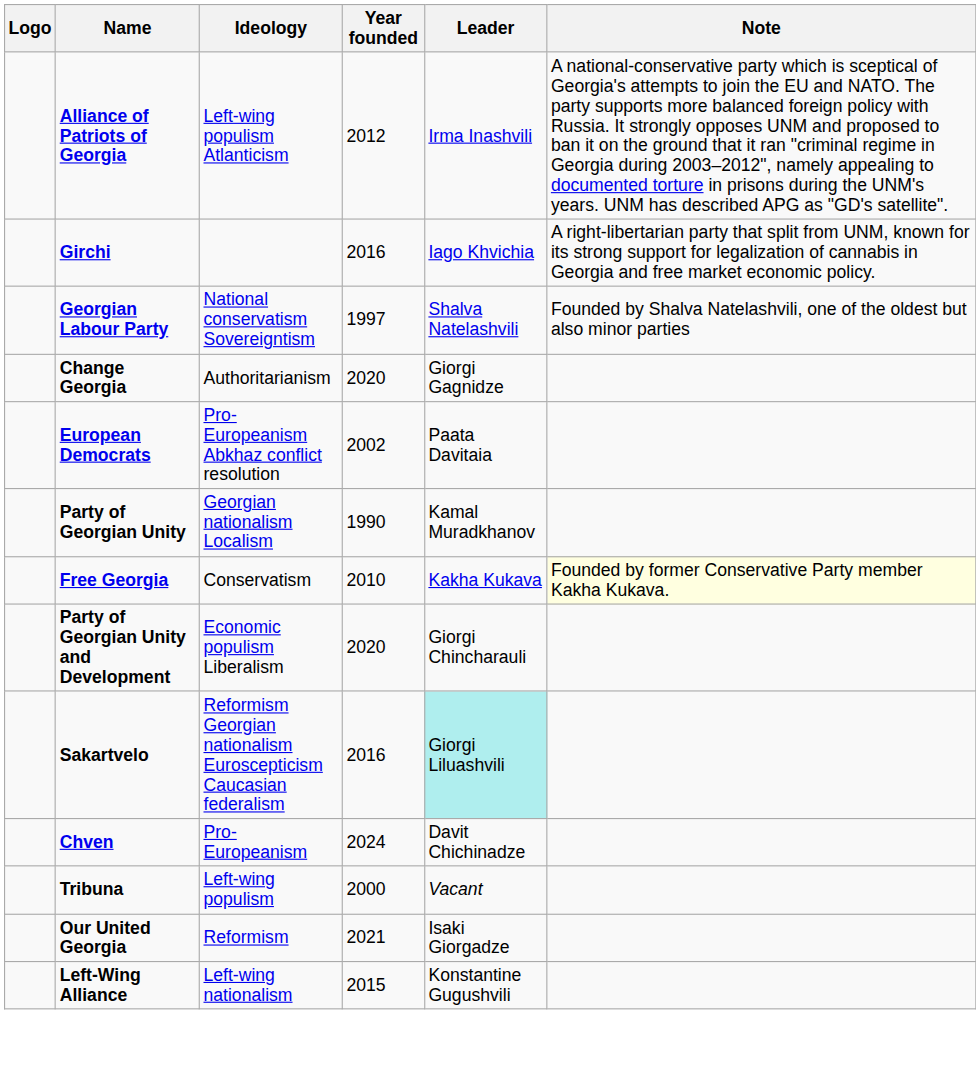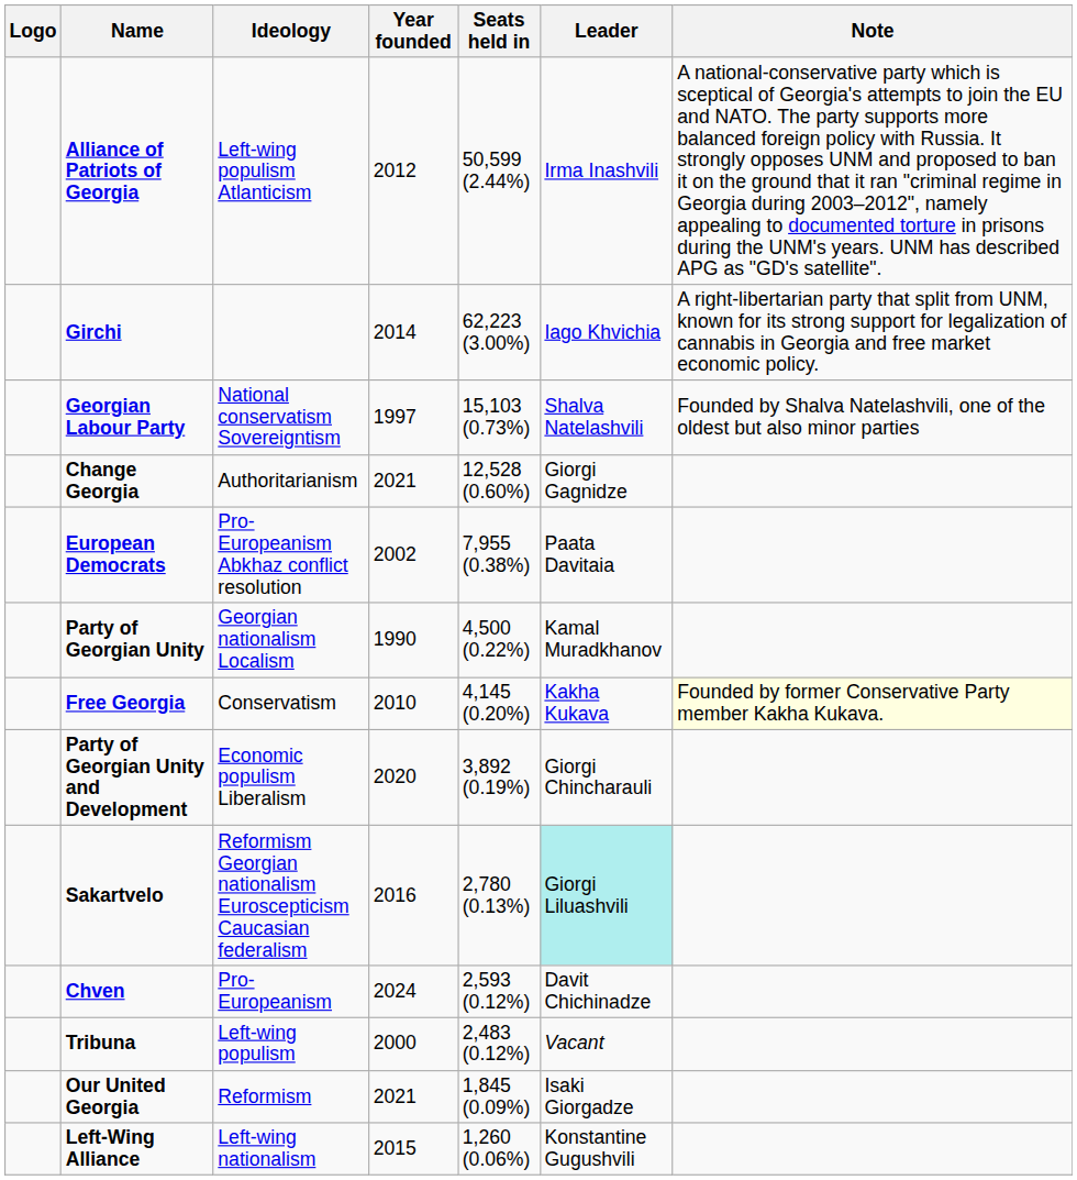+ column: Seats held in | 50,599 (2.44%) | 62,223 (3.00%) | 15,103 (0.73%) | 12,528 (0.60%) | 7,955 (0.38%) | 4,500 (0.22%) | 4,145 (0.20%) | 3,892 (0.19%) | 2,780 (0.13%) | 2,593 (0.12%) | 2,483 (0.12%) | 1,845 (0.09%) | 1,260 (0.06%)
Girchi | Year founded: 2016 -> 2014
Change Georgia | Year founded: 2020 -> 2021
